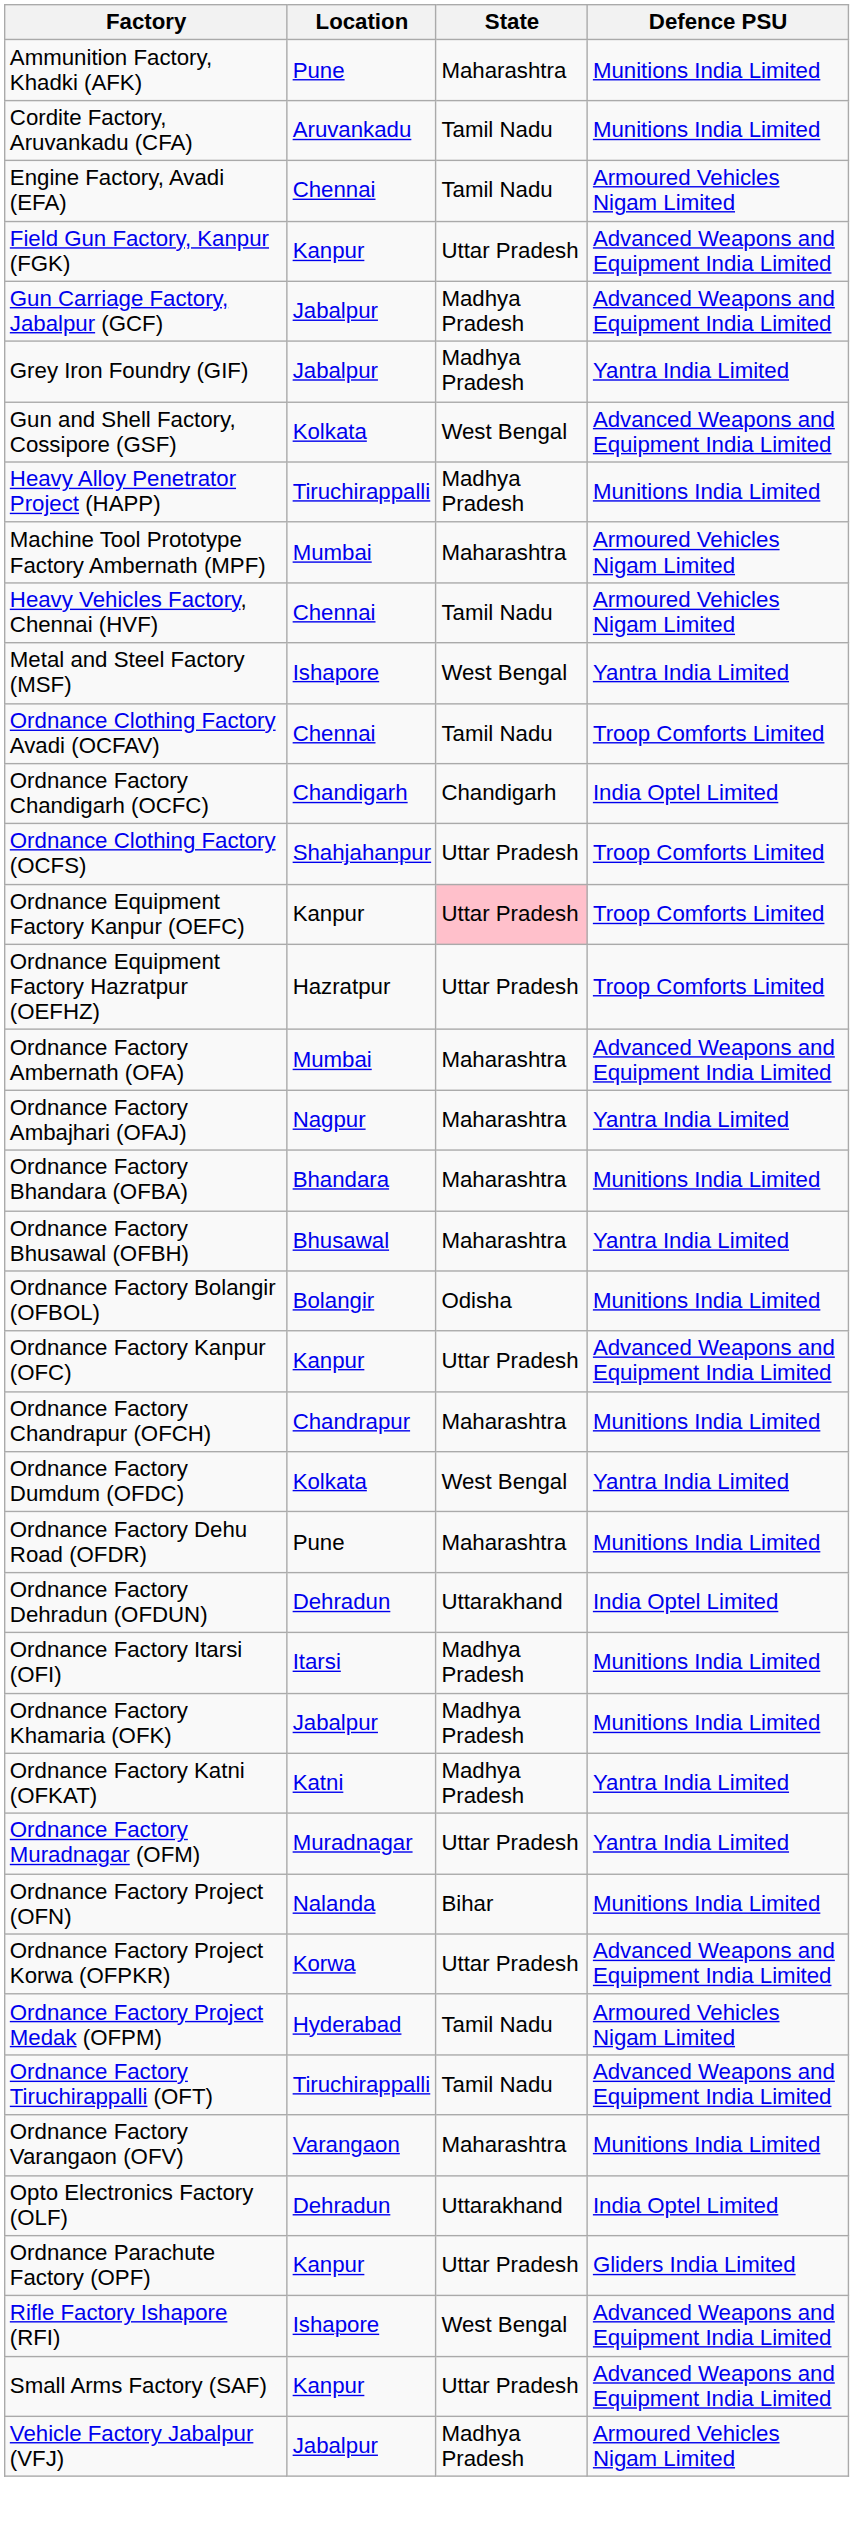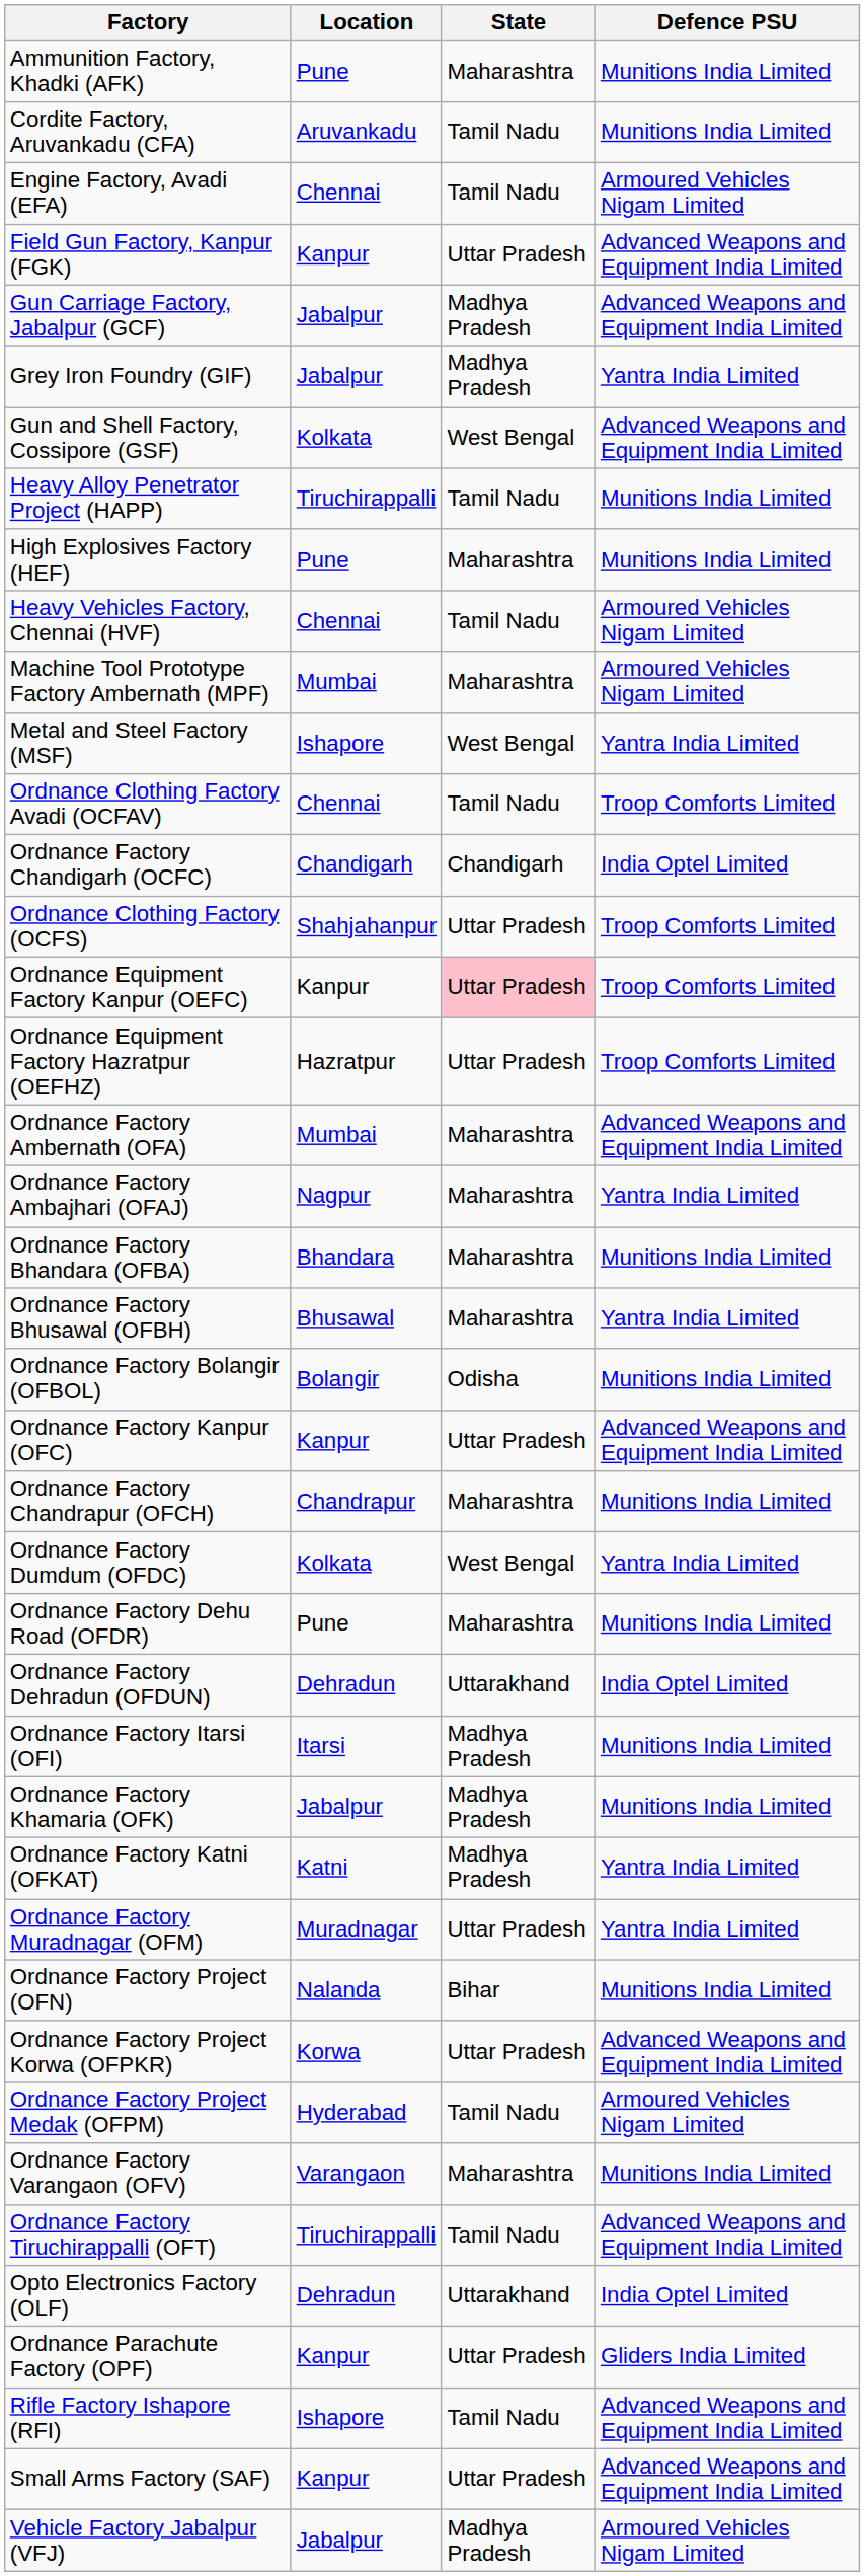Heavy Alloy Penetrator Project (HAPP) | State: Madhya Pradesh -> Tamil Nadu
+ row: High Explosives Factory (HEF) | Pune | Maharashtra | Munitions India Limited
rows swapped: Heavy Vehicles Factory, Chennai (HVF) <-> Machine Tool Prototype Factory Ambernath (MPF)
rows swapped: Ordnance Factory Tiruchirappalli (OFT) <-> Ordnance Factory Varangaon (OFV)
Rifle Factory Ishapore (RFI) | State: West Bengal -> Tamil Nadu
